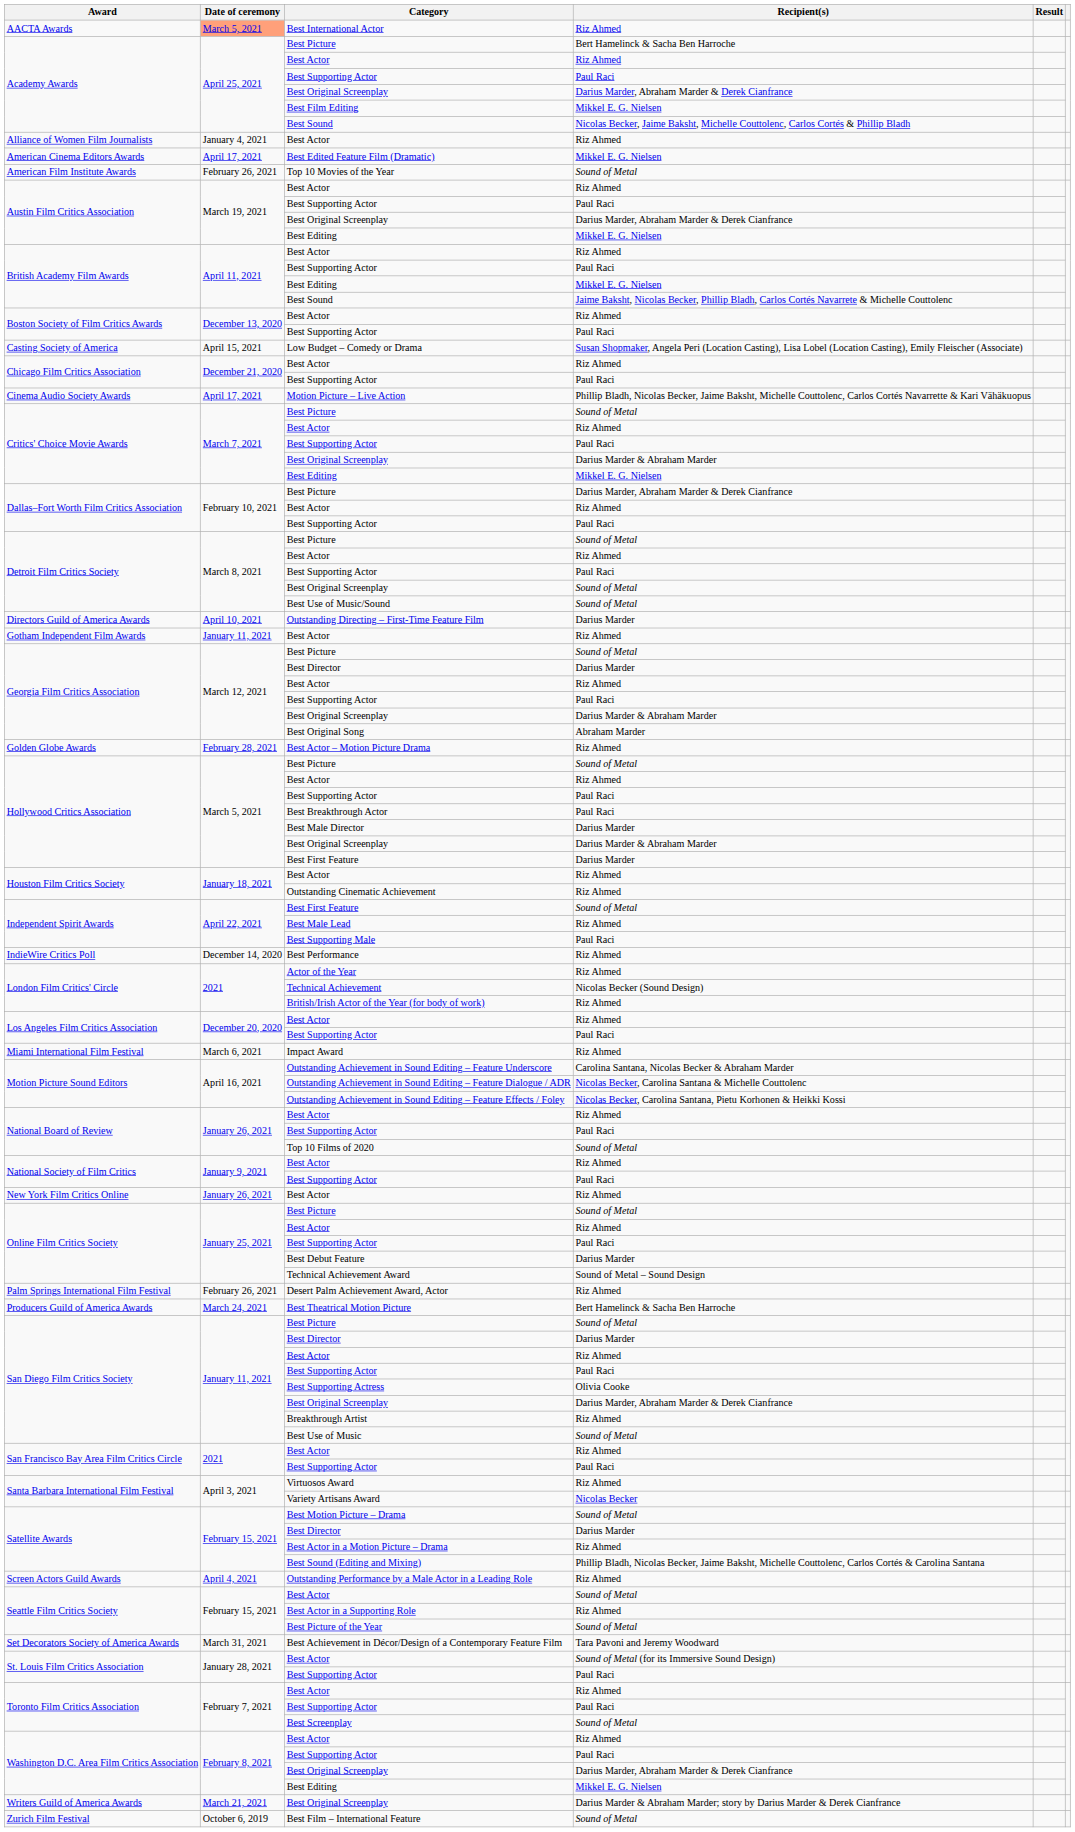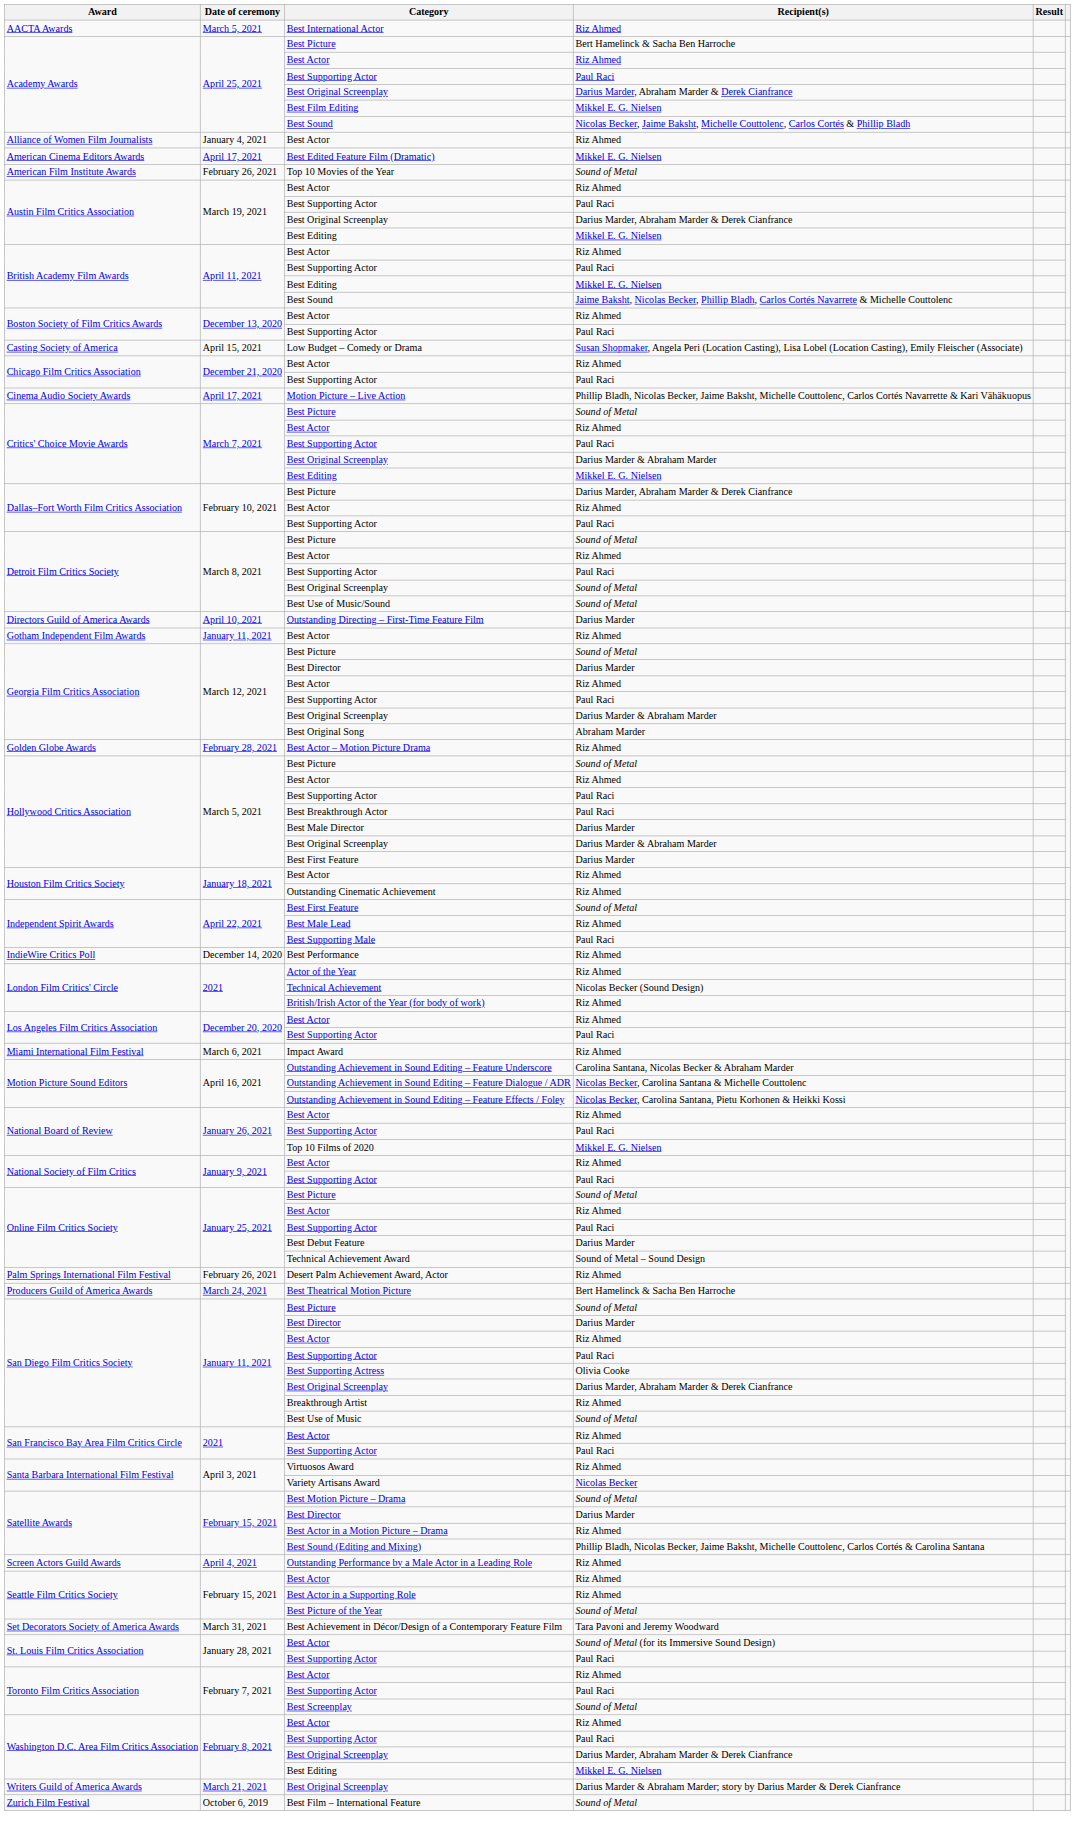Best International Actor | Date of ceremony: lightsalmon background -> no background
Top 10 Films of 2020 | Recipient(s): Sound of Metal -> Mikkel E. G. Nielsen
- row: New York Film Critics Online | January 26, 2021 | Best Actor | Riz Ahmed
Seattle Film Critics Society / Best Actor | Recipient(s): Sound of Metal -> Riz Ahmed
